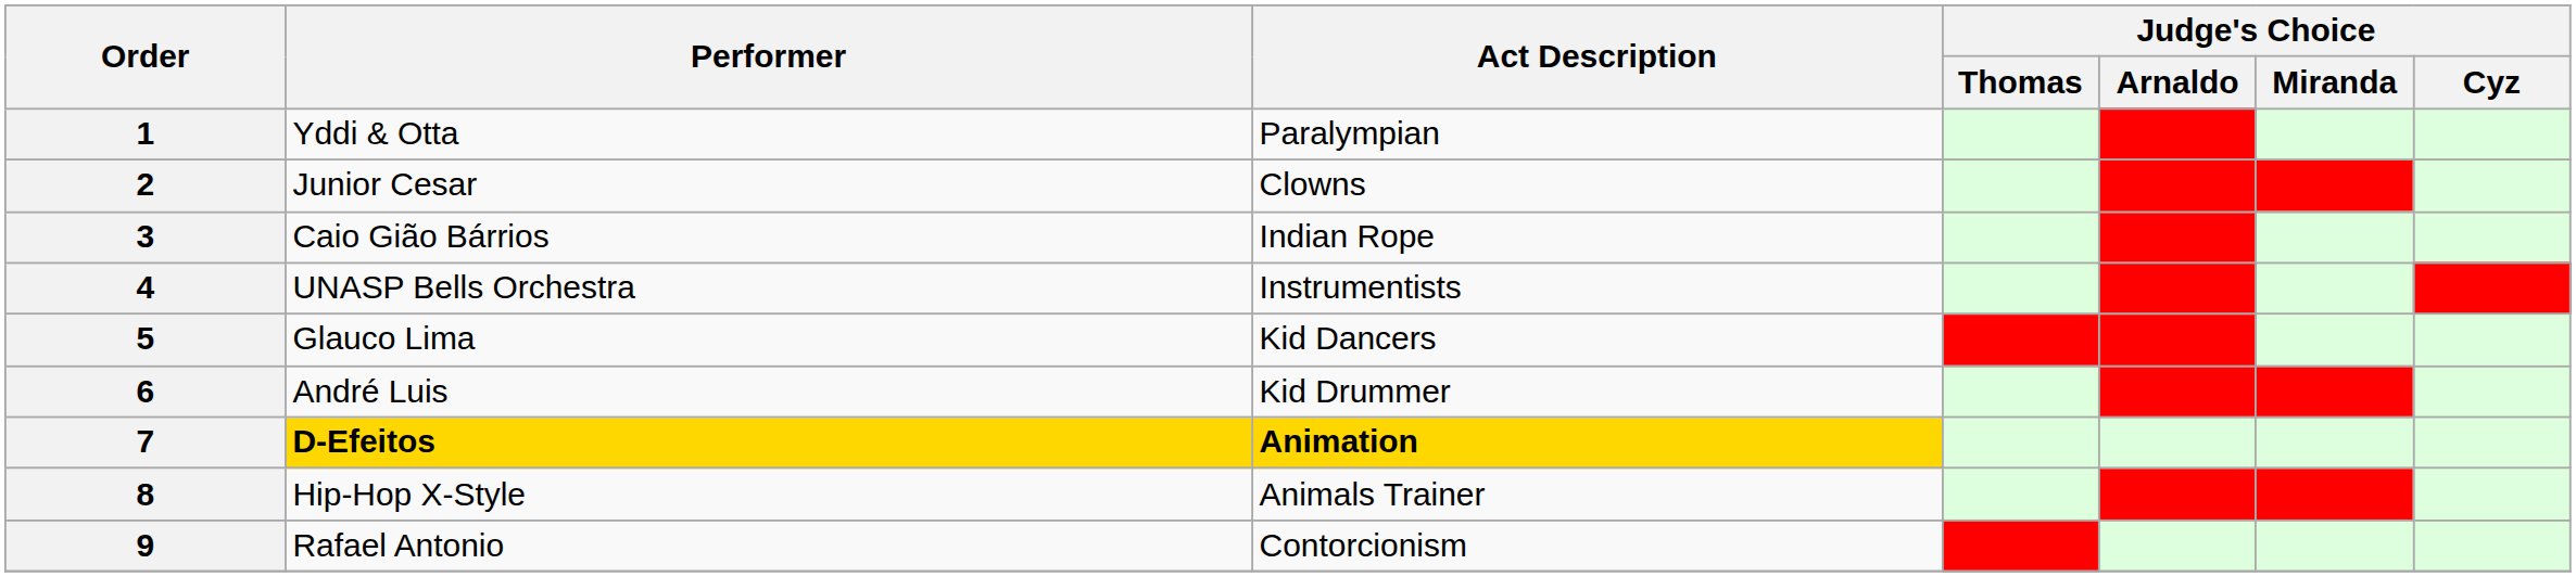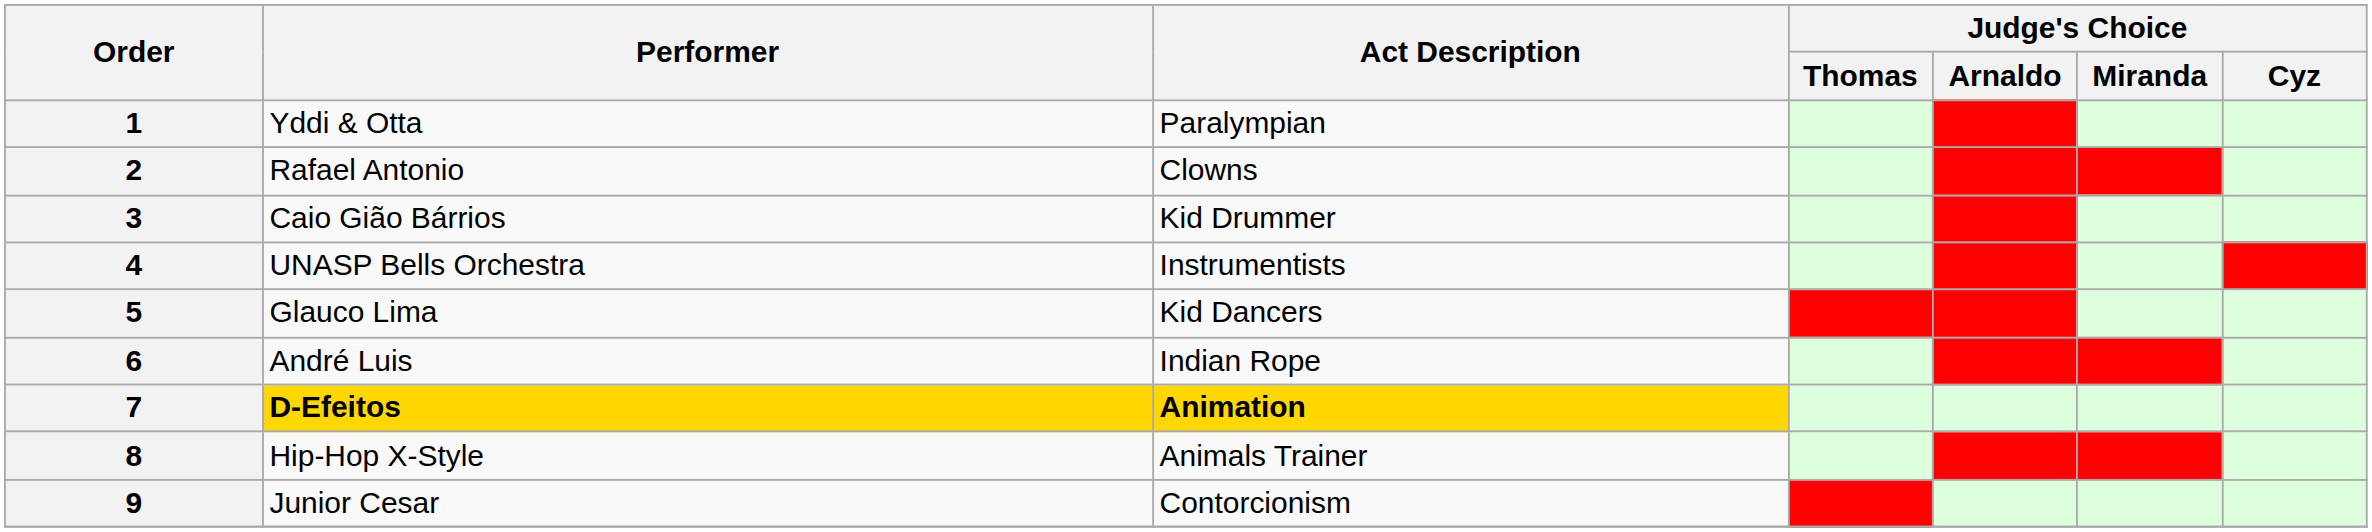2 | Performer: Junior Cesar -> Rafael Antonio
3 | Act Description: Indian Rope -> Kid Drummer
6 | Act Description: Kid Drummer -> Indian Rope
9 | Performer: Rafael Antonio -> Junior Cesar
